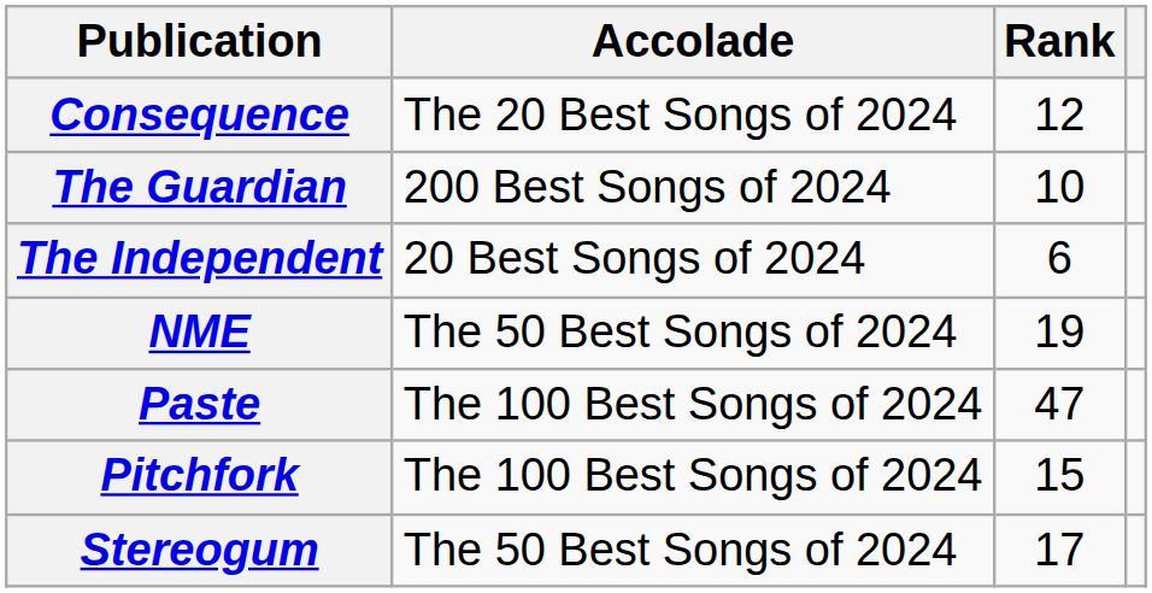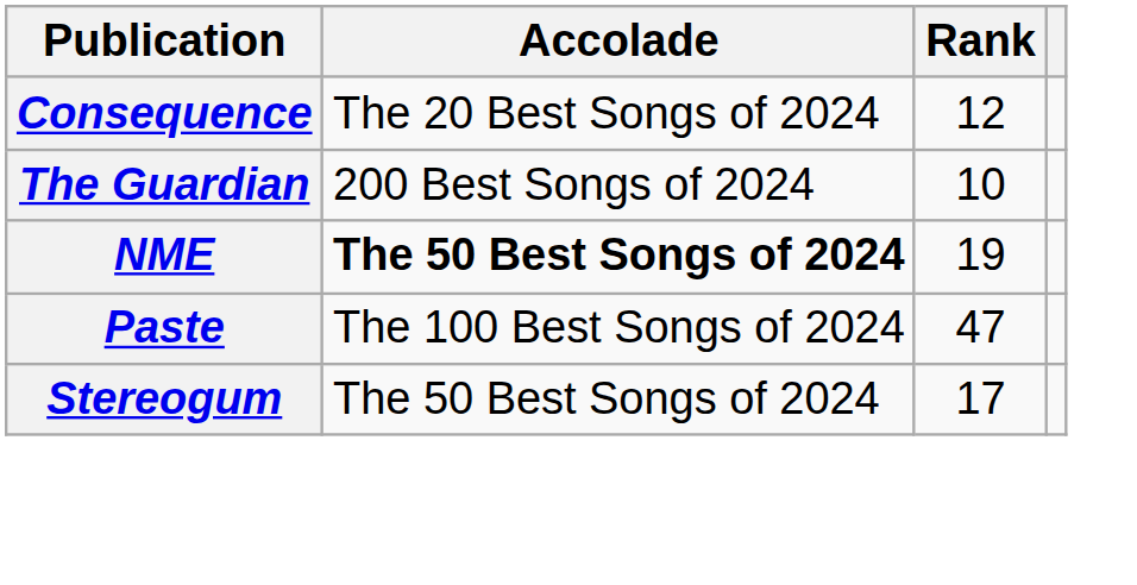- row: The Independent | 20 Best Songs of 2024 | 6
NME | Accolade: normal -> bold
- row: Pitchfork | The 100 Best Songs of 2024 | 15
